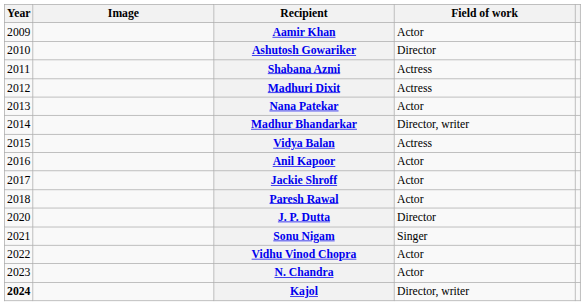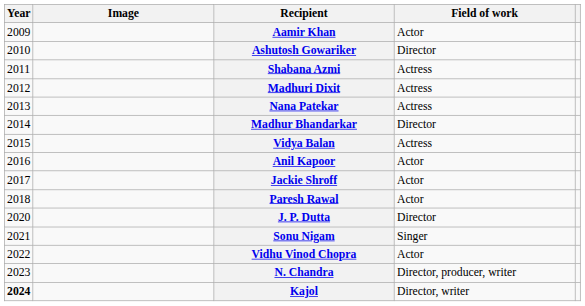Nana Patekar | Field of work: Actor -> Actress
Madhur Bhandarkar | Field of work: Director, writer -> Director
N. Chandra | Field of work: Actor -> Director, producer, writer
